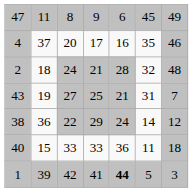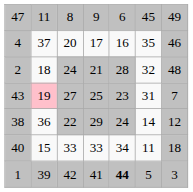43 | column 2: no background -> pink background
43 | column 5: 21 -> 23
40 | column 5: 36 -> 34
